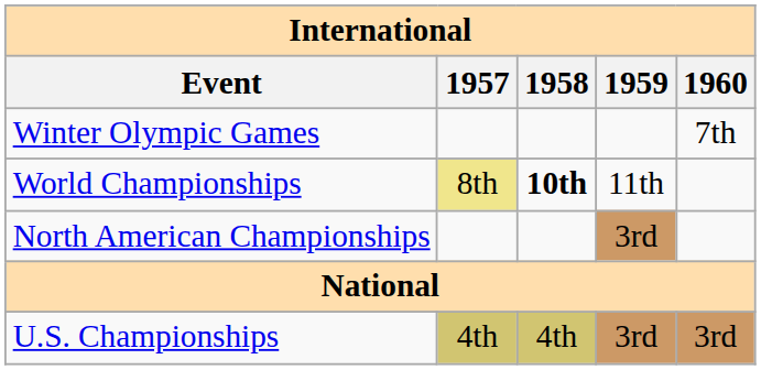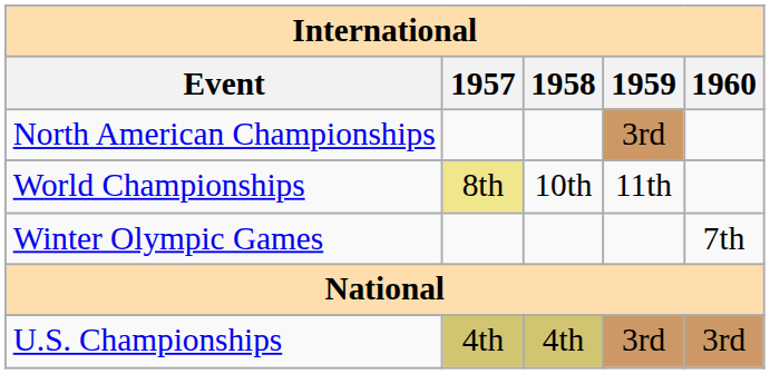rows swapped: Winter Olympic Games <-> North American Championships
World Championships | 1958: bold -> normal
